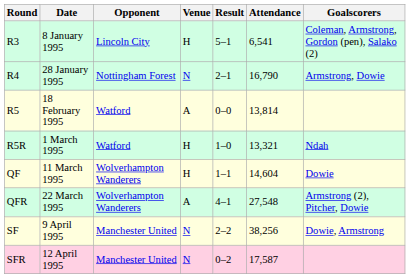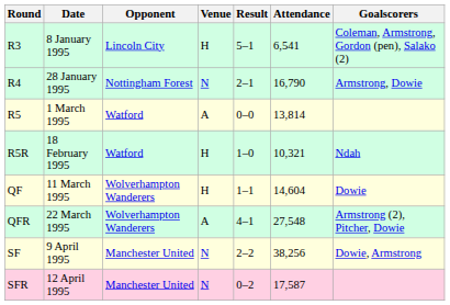R5 | Date: 18 February 1995 -> 1 March 1995
R5R | Date: 1 March 1995 -> 18 February 1995
R5R | Attendance: 13,321 -> 10,321
